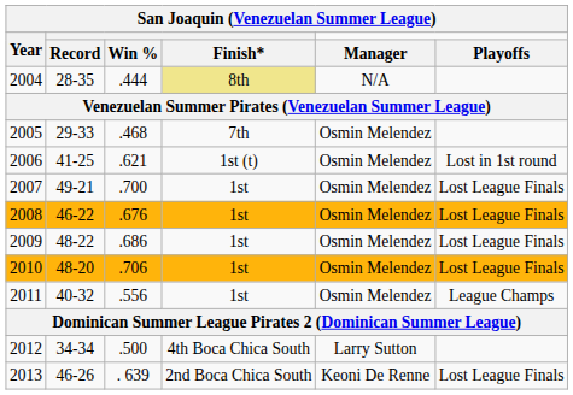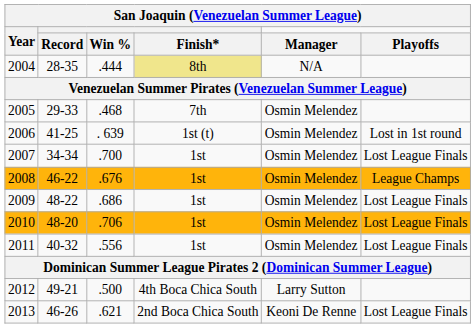2006 | Win %: .621 -> . 639
2007 | Record: 49-21 -> 34-34
2008 | Playoffs: Lost League Finals -> League Champs
2011 | Playoffs: League Champs -> Lost League Finals
2012 | Record: 34-34 -> 49-21
2013 | Win %: . 639 -> .621
